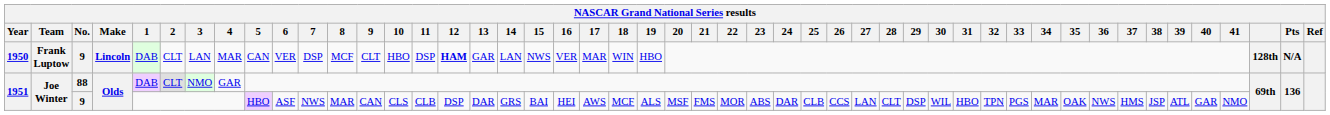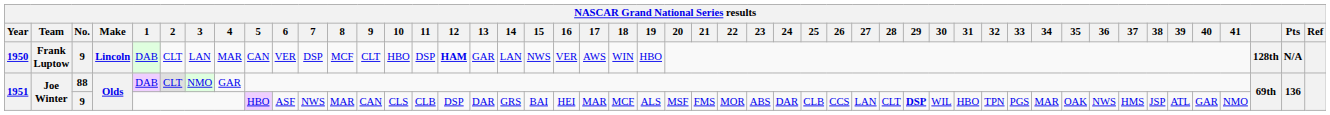1950 | 17: MAR -> AWS
1951 / 9 | 17: AWS -> MAR
1951 / 9 | 29: normal -> bold
